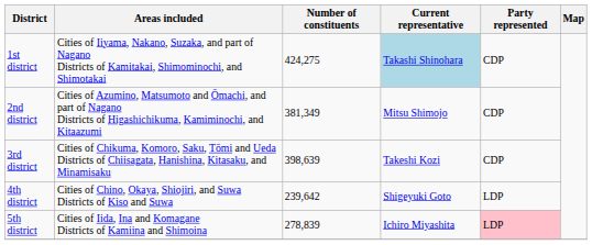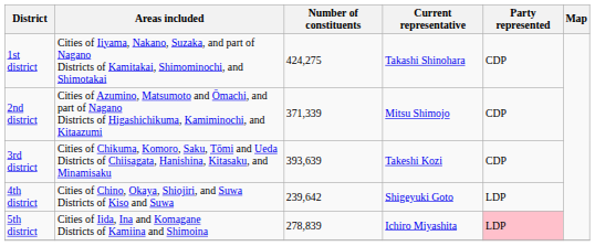1st district | Current representative: lightblue background -> no background
2nd district | Number of constituents: 381,349 -> 371,339
3rd district | Number of constituents: 398,639 -> 393,639
